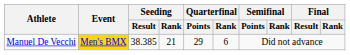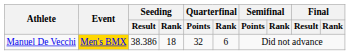Manuel De Vecchi | Seeding / Result: 38.385 -> 38.386
Manuel De Vecchi | Seeding / Rank: 21 -> 18
Manuel De Vecchi | Quarterfinal / Points: 29 -> 32
